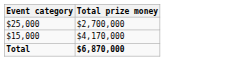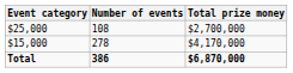+ column: Number of events | 108 | 278 | 386
